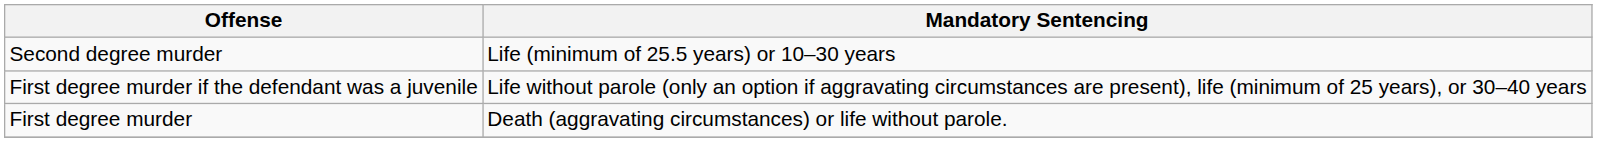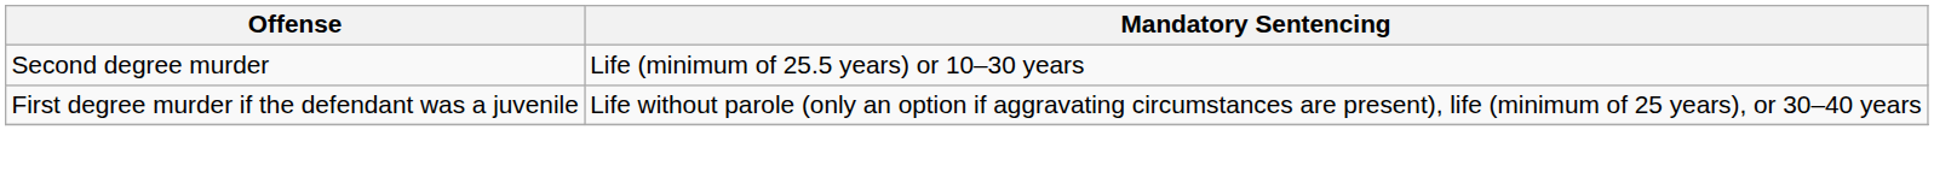- row: First degree murder | Death (aggravating circumstances) or life without parole.
